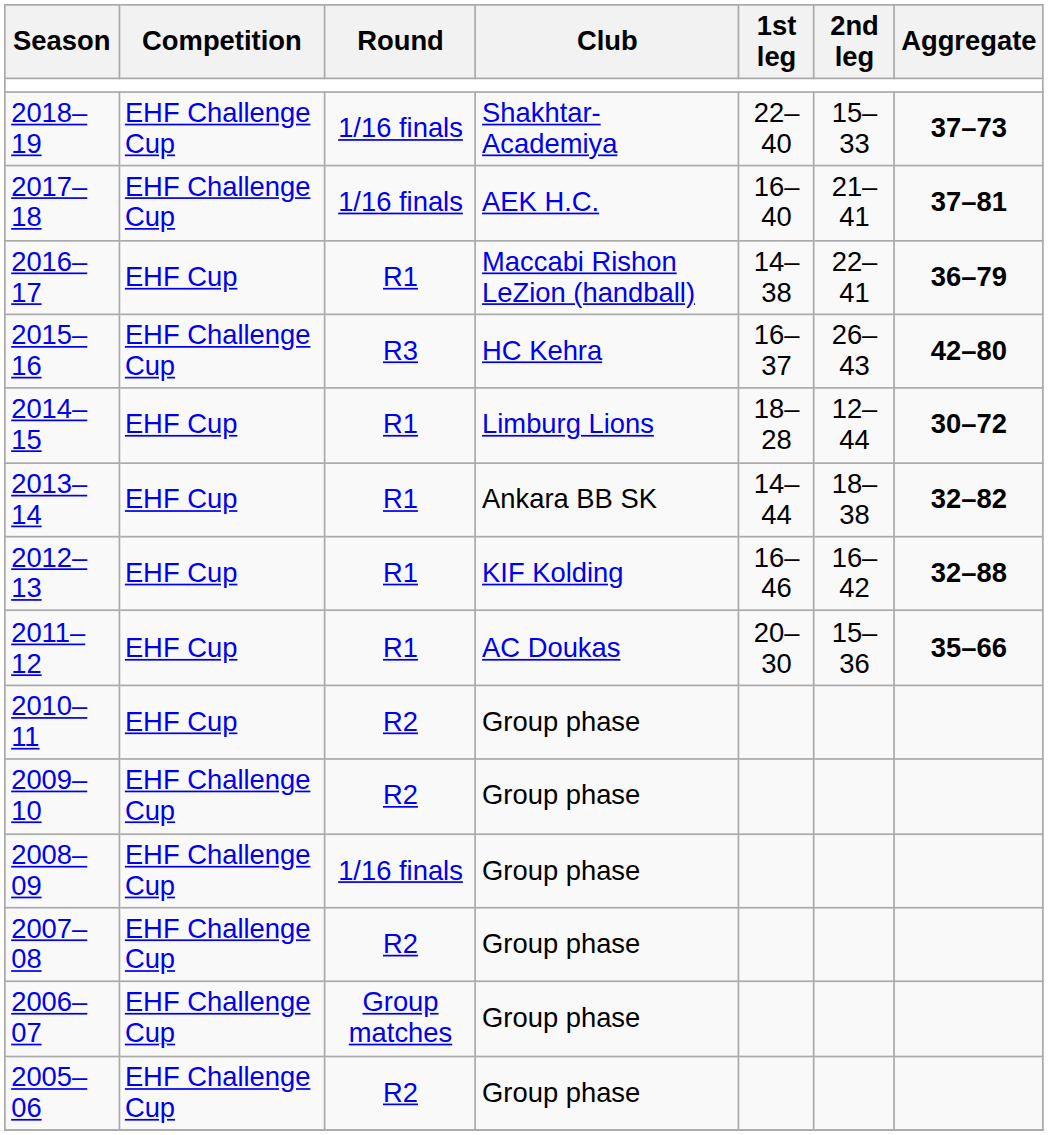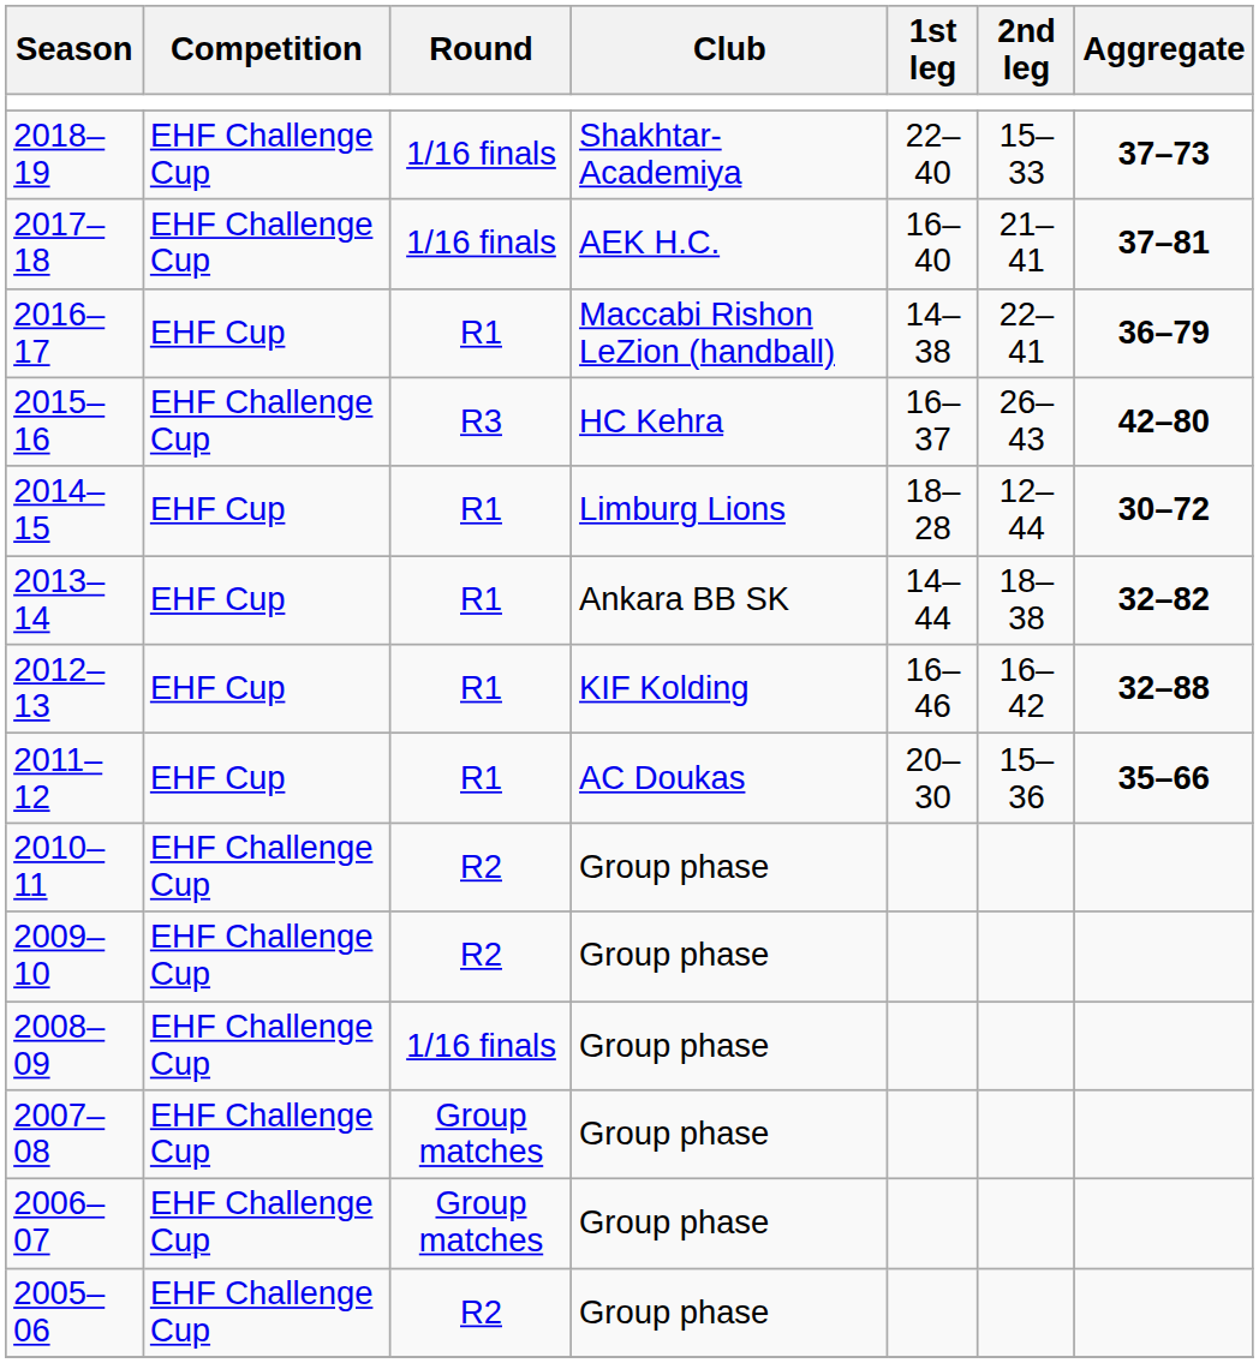2010–11 | Competition: EHF Cup -> EHF Challenge Cup
2007–08 | Round: R2 -> Group matches
